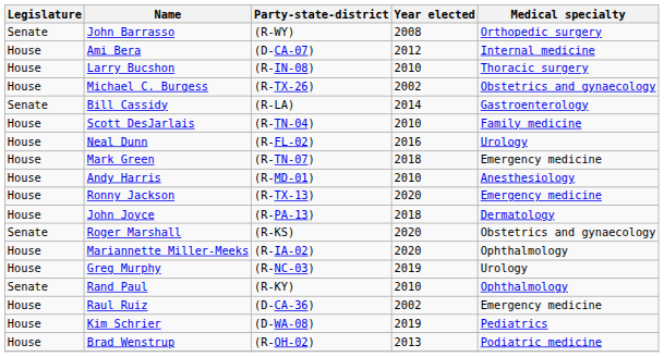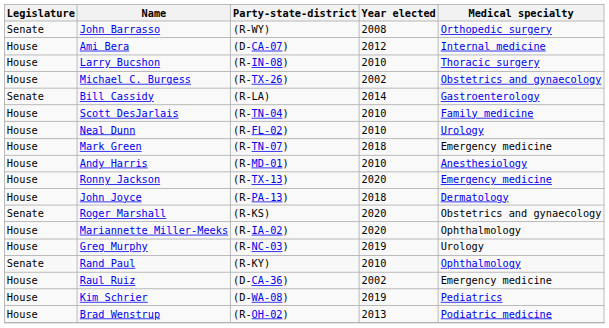Neal Dunn | Year elected: 2016 -> 2010
